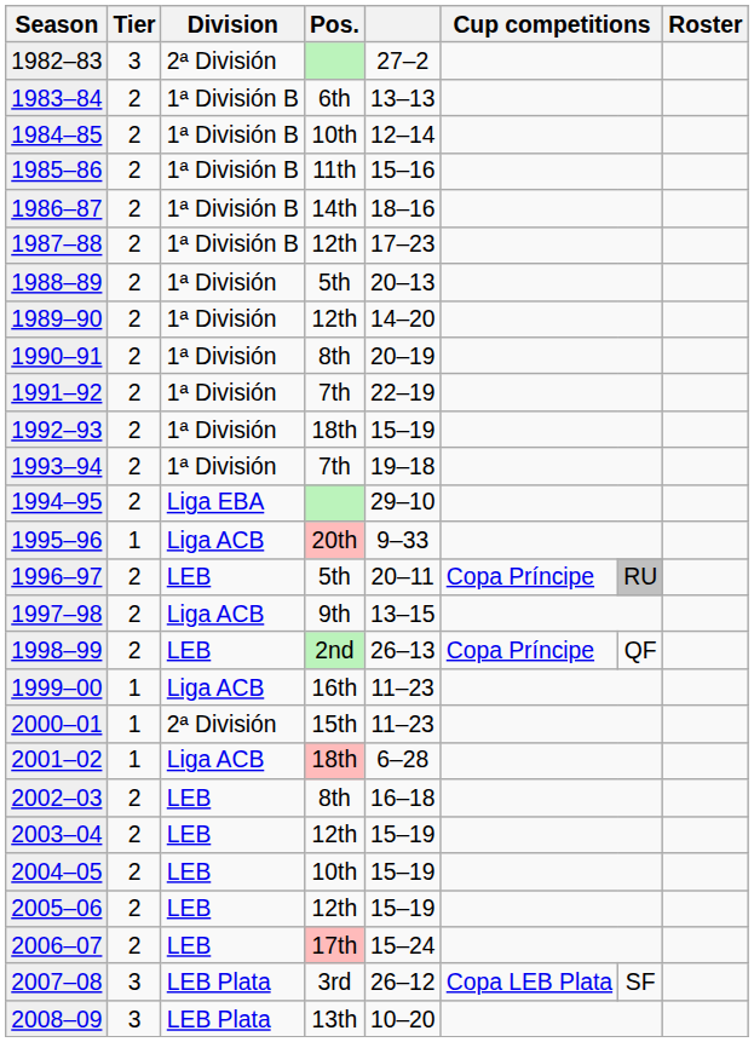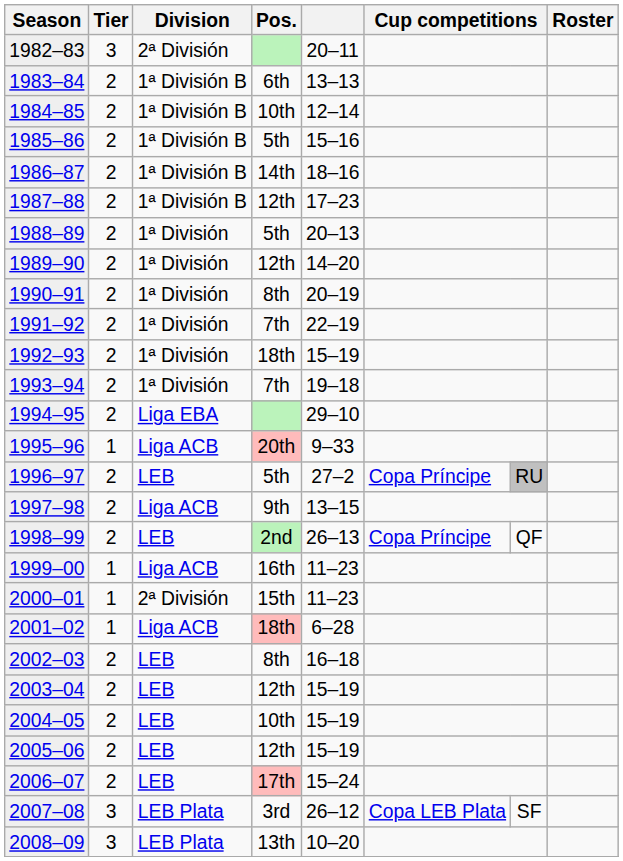1982–83 | column 5: 27–2 -> 20–11
1985–86 | Pos.: 11th -> 5th
1996–97 | column 5: 20–11 -> 27–2
